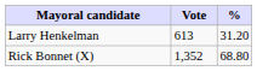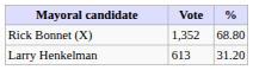rows swapped: Rick Bonnet (X) <-> Larry Henkelman
